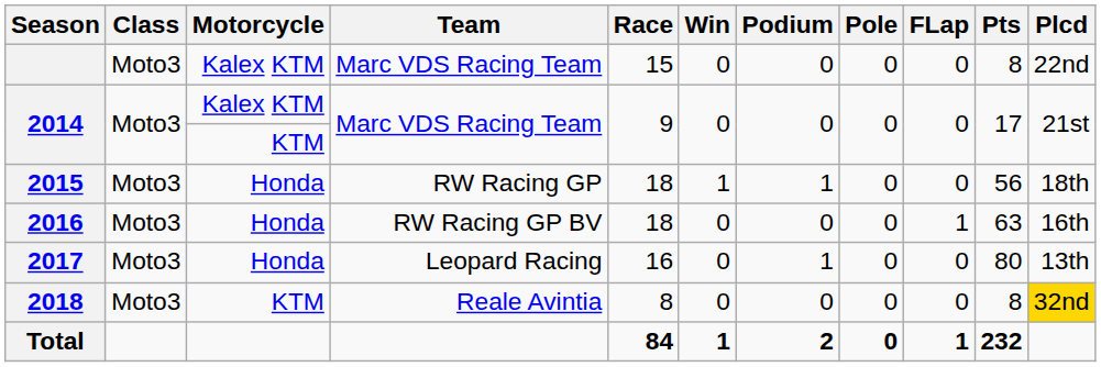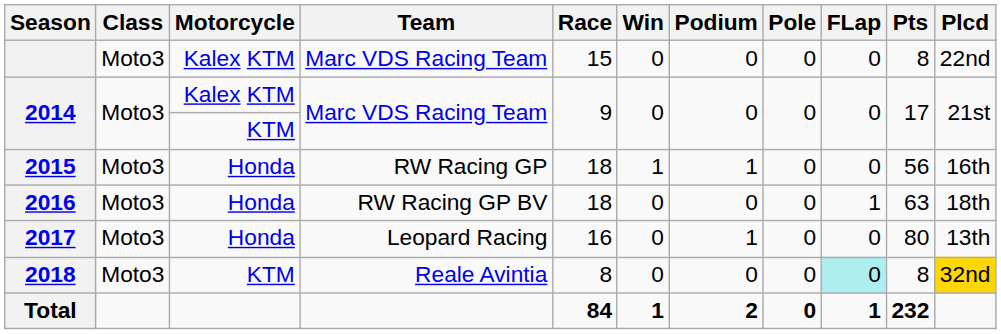2015 | Plcd: 18th -> 16th
2016 | Plcd: 16th -> 18th
2018 | FLap: no background -> paleturquoise background
